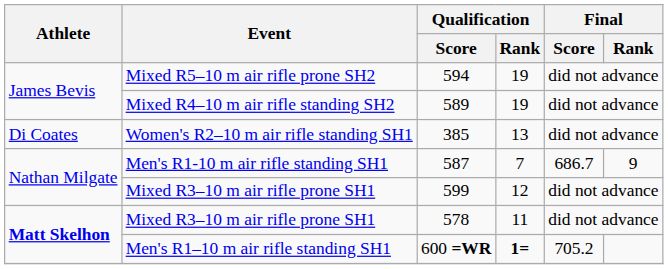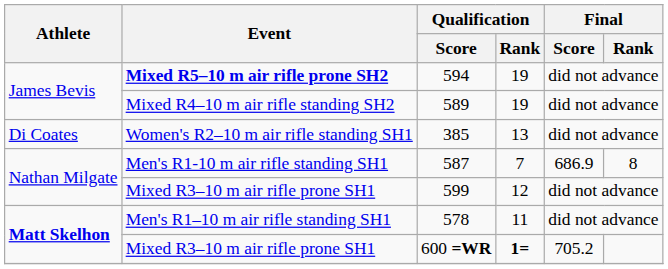594 | Event: normal -> bold
587 | Final / Score: 686.7 -> 686.9
587 | Final / Rank: 9 -> 8
578 | Event: Mixed R3–10 m air rifle prone SH1 -> Men's R1–10 m air rifle standing SH1
600 =WR | Event: Men's R1–10 m air rifle standing SH1 -> Mixed R3–10 m air rifle prone SH1
